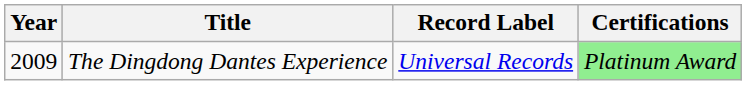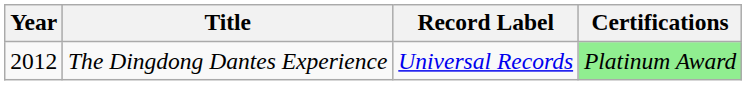The Dingdong Dantes Experience | Year: 2009 -> 2012
